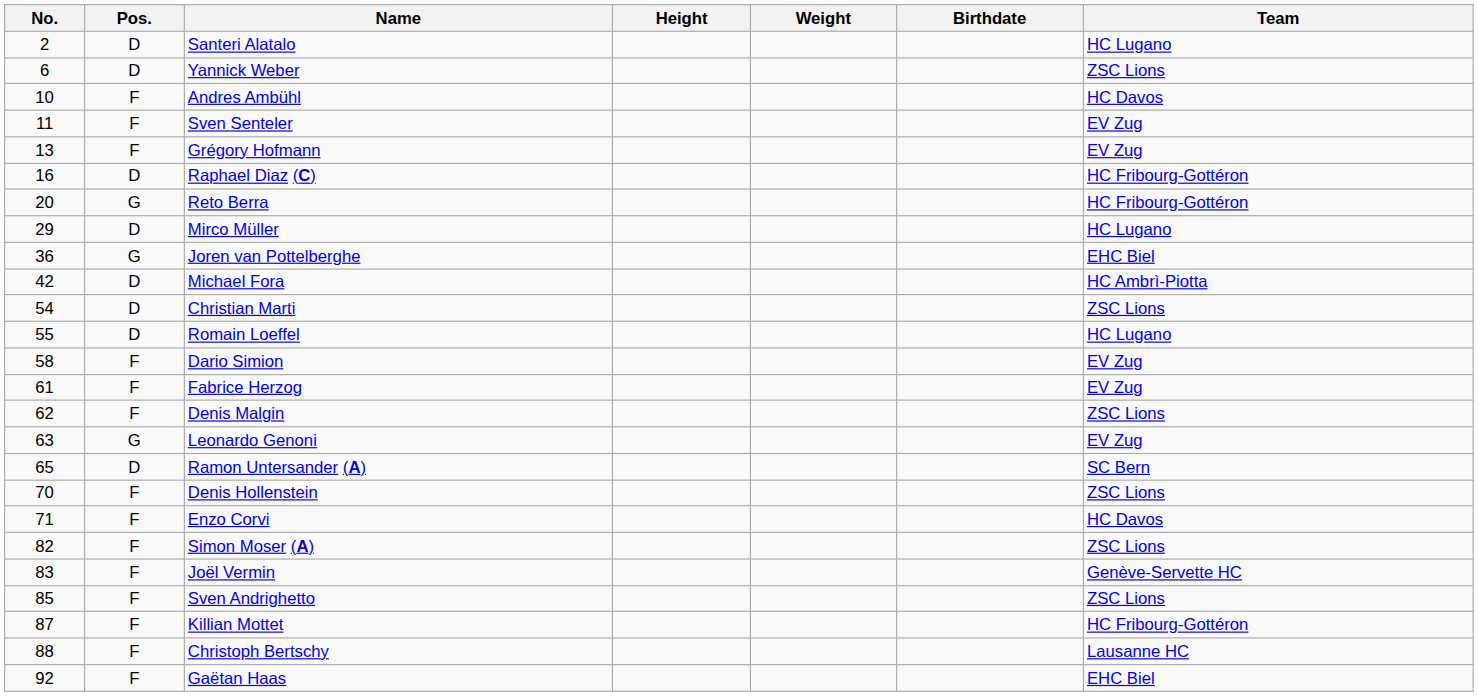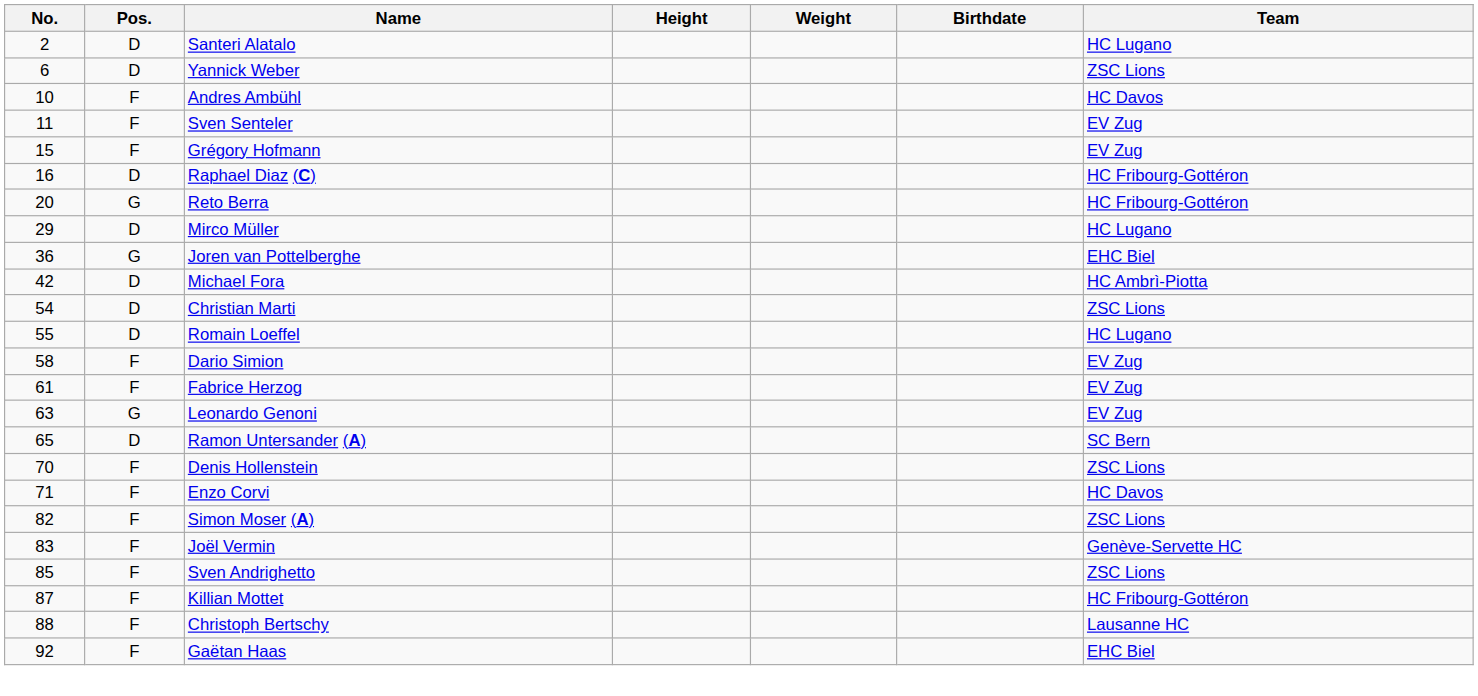Grégory Hofmann | No.: 13 -> 15
- row: 62 | F | Denis Malgin | ZSC Lions
